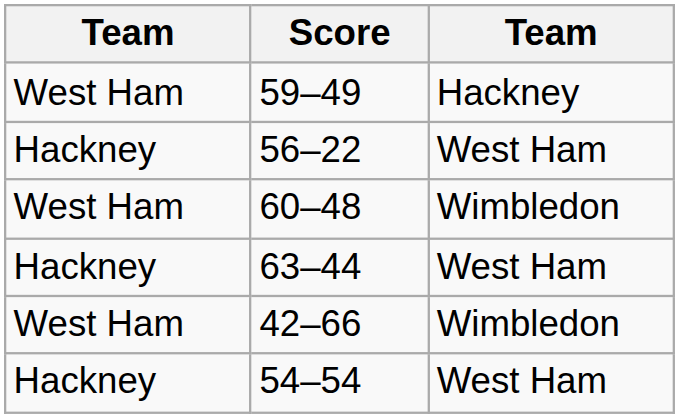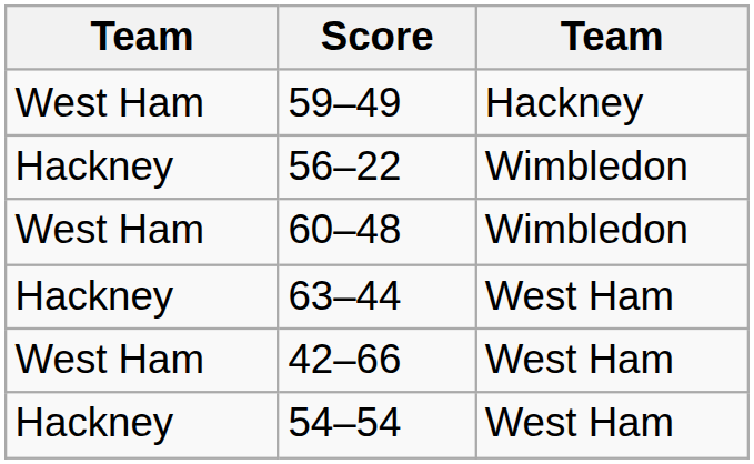56–22 | column 3: West Ham -> Wimbledon
42–66 | column 3: Wimbledon -> West Ham
